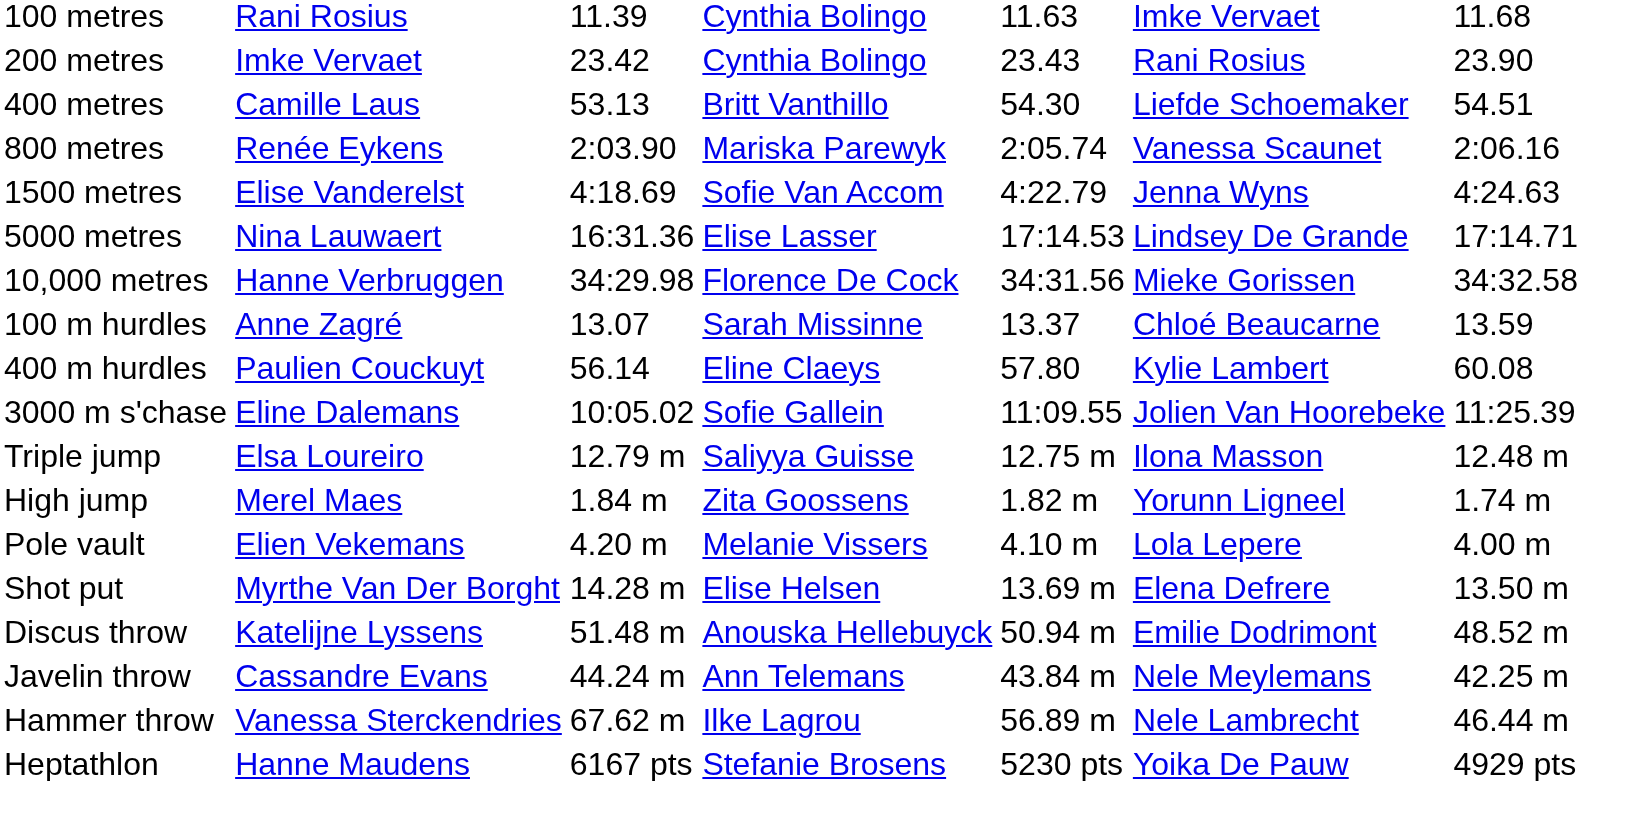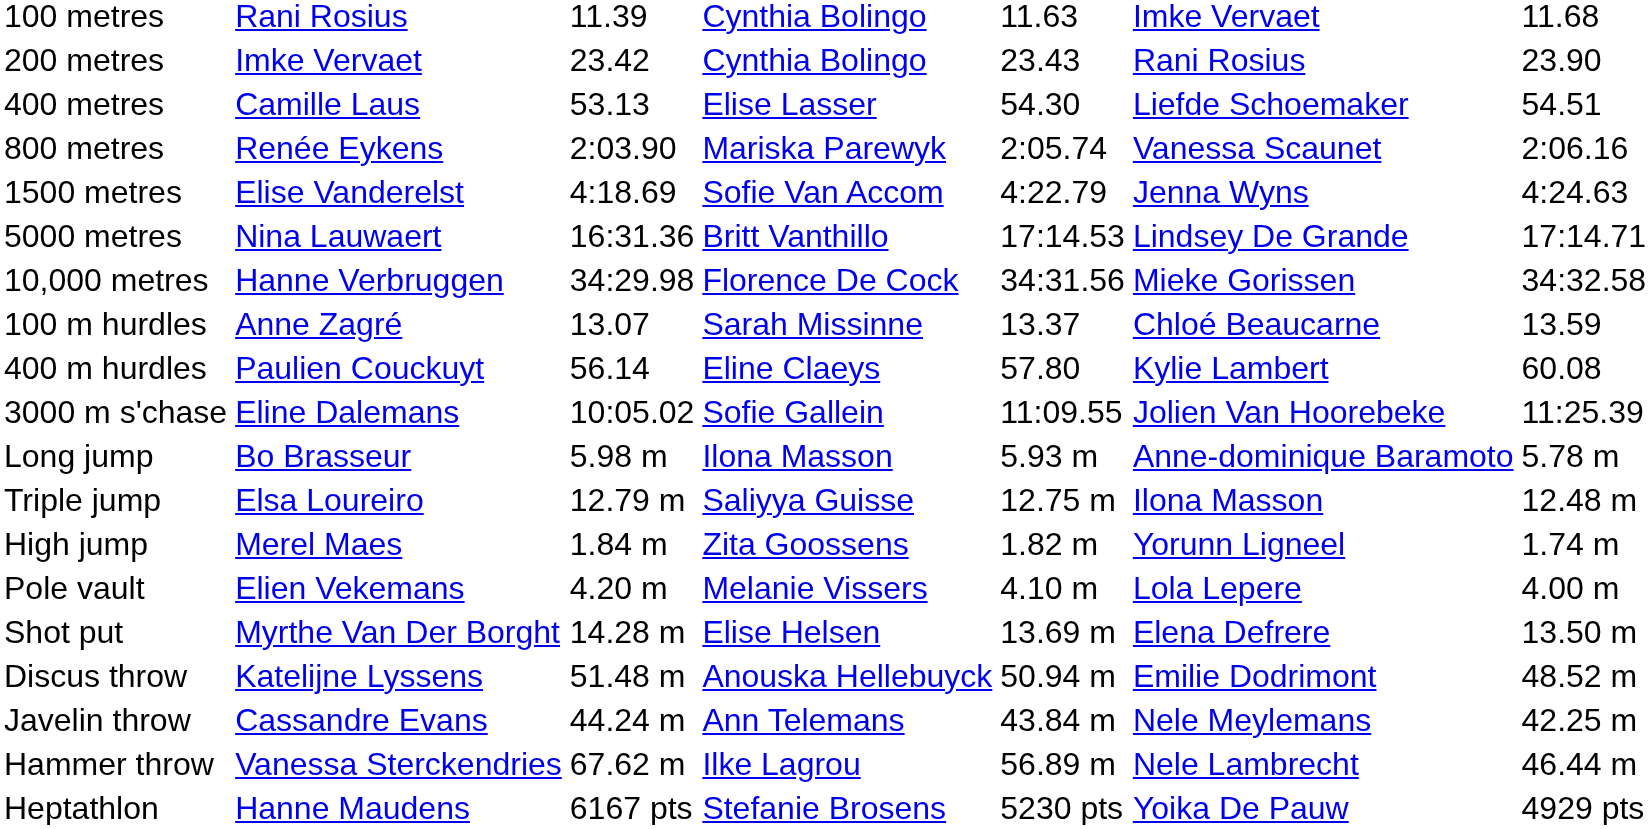400 metres | column 4: Britt Vanthillo -> Elise Lasser
5000 metres | column 4: Elise Lasser -> Britt Vanthillo
+ row: Long jump | Bo Brasseur | 5.98 m | Ilona Masson | 5.93 m | Anne-dominique Baramoto | 5.78 m
